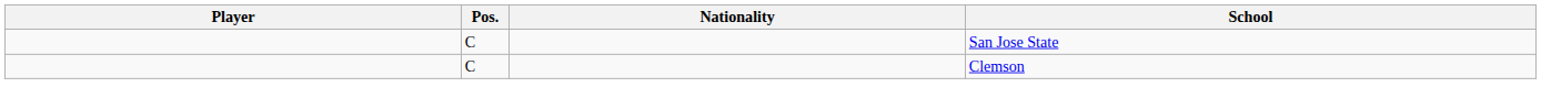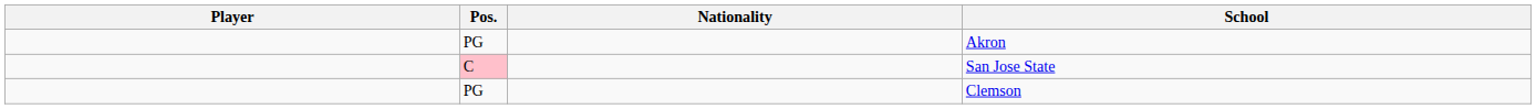+ row: PG | Akron
San Jose State | Pos.: no background -> pink background
Clemson | Pos.: C -> PG
